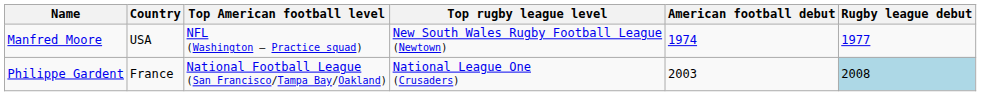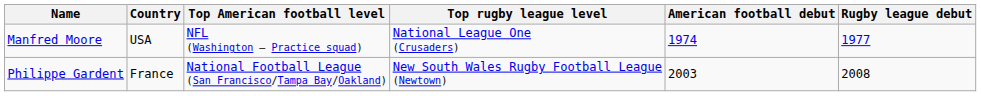Manfred Moore | Top rugby league level: New South Wales Rugby Football League (Newtown) -> National League One (Crusaders)
Philippe Gardent | Top rugby league level: National League One (Crusaders) -> New South Wales Rugby Football League (Newtown)
Philippe Gardent | Rugby league debut: lightblue background -> no background
